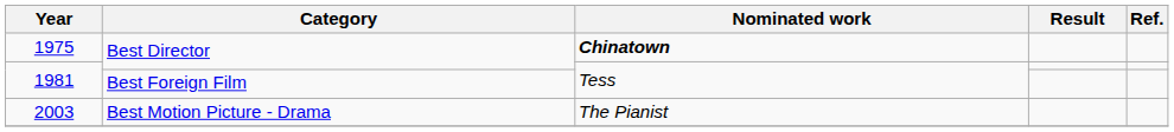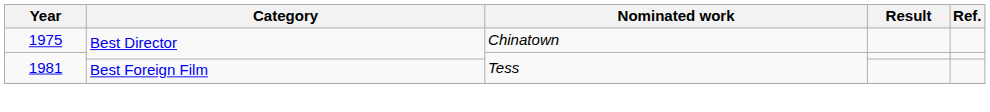1975 | Nominated work: bold -> normal
- row: 2003 | Best Motion Picture - Drama | The Pianist
